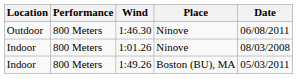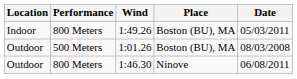rows swapped: 1:46.30 <-> 1:49.26
1:01.26 | Location: Indoor -> Outdoor
1:01.26 | Performance: 800 Meters -> 500 Meters
1:01.26 | Place: Ninove -> Boston (BU), MA
